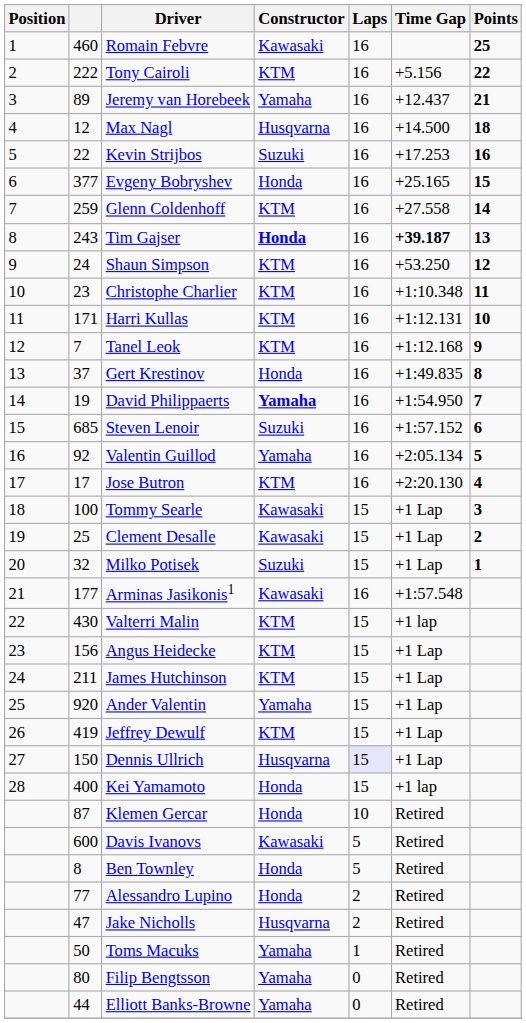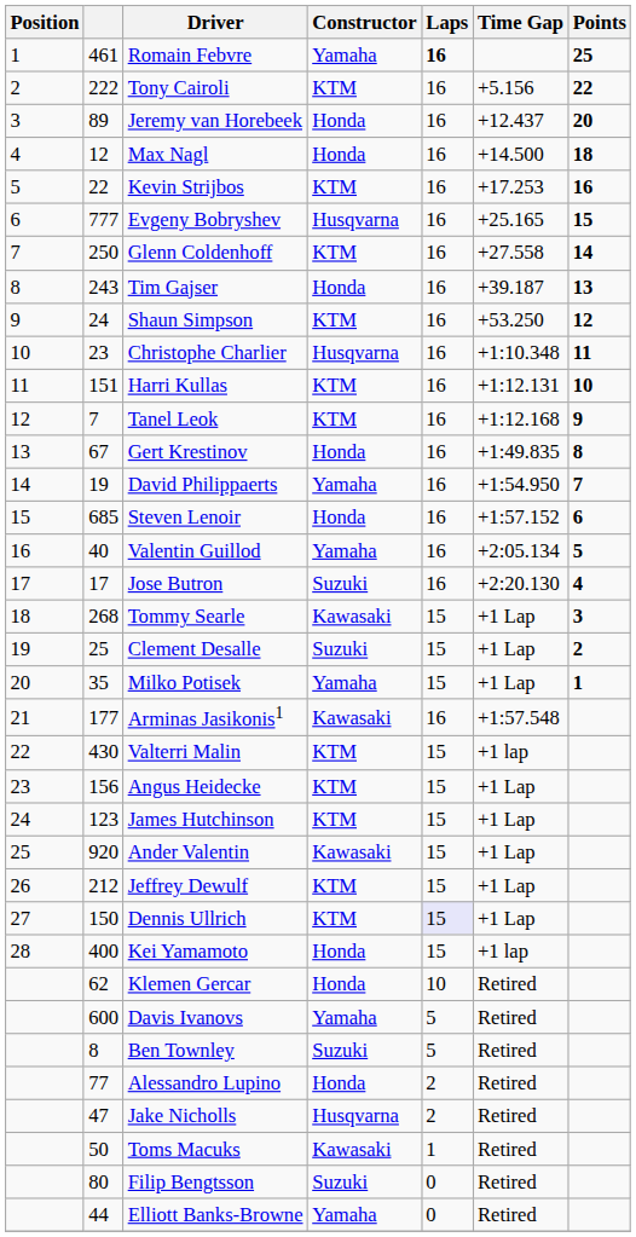Romain Febvre | column 2: 460 -> 461
Romain Febvre | Constructor: Kawasaki -> Yamaha
Romain Febvre | Laps: normal -> bold
Jeremy van Horebeek | Constructor: Yamaha -> Honda
Jeremy van Horebeek | Points: 21 -> 20
Max Nagl | Constructor: Husqvarna -> Honda
Kevin Strijbos | Constructor: Suzuki -> KTM
Evgeny Bobryshev | column 2: 377 -> 777
Evgeny Bobryshev | Constructor: Honda -> Husqvarna
Glenn Coldenhoff | column 2: 259 -> 250
Tim Gajser | Constructor: bold -> normal
Tim Gajser | Time Gap: bold -> normal
Christophe Charlier | Constructor: KTM -> Husqvarna
Harri Kullas | column 2: 171 -> 151
Gert Krestinov | column 2: 37 -> 67
David Philippaerts | Constructor: bold -> normal
Steven Lenoir | Constructor: Suzuki -> Honda
Valentin Guillod | column 2: 92 -> 40
Jose Butron | Constructor: KTM -> Suzuki
Tommy Searle | column 2: 100 -> 268
Clement Desalle | Constructor: Kawasaki -> Suzuki
Milko Potisek | column 2: 32 -> 35
Milko Potisek | Constructor: Suzuki -> Yamaha
James Hutchinson | column 2: 211 -> 123
Ander Valentin | Constructor: Yamaha -> Kawasaki
Jeffrey Dewulf | column 2: 419 -> 212
Dennis Ullrich | Constructor: Husqvarna -> KTM
Klemen Gercar | column 2: 87 -> 62
Davis Ivanovs | Constructor: Kawasaki -> Yamaha
Ben Townley | Constructor: Honda -> Suzuki
Toms Macuks | Constructor: Yamaha -> Kawasaki
Filip Bengtsson | Constructor: Yamaha -> Suzuki
